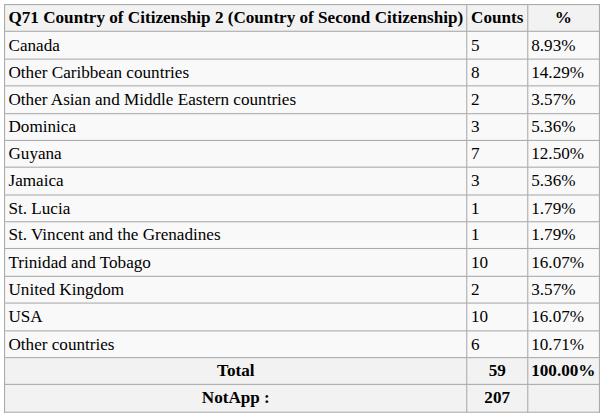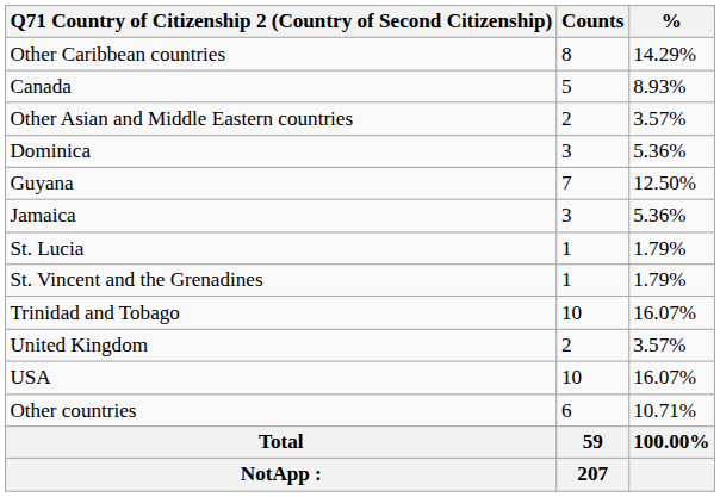rows swapped: Other Caribbean countries <-> Canada
